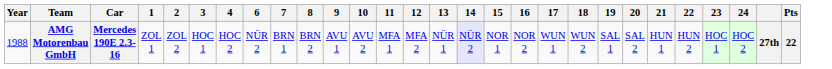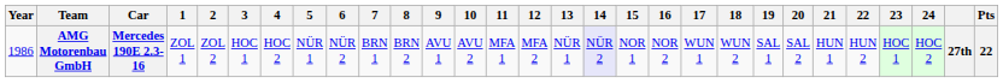+ column: 5 | NÜR 1
AMG Motorenbau GmbH | Year: 1988 -> 1986
